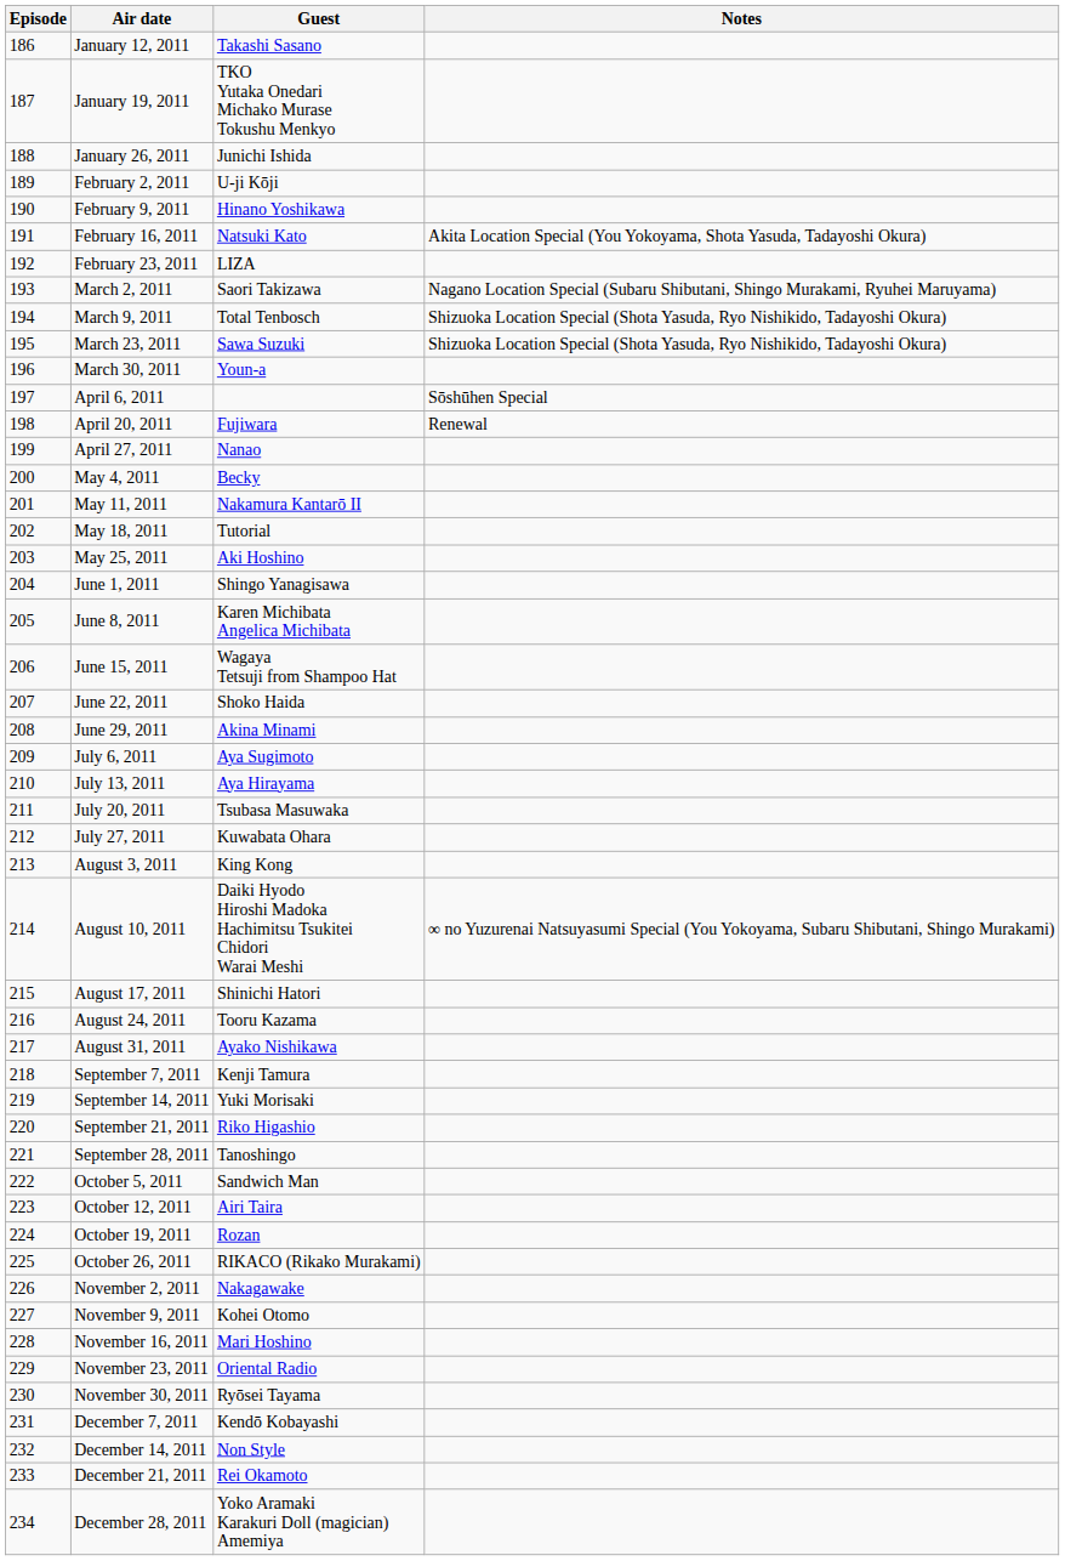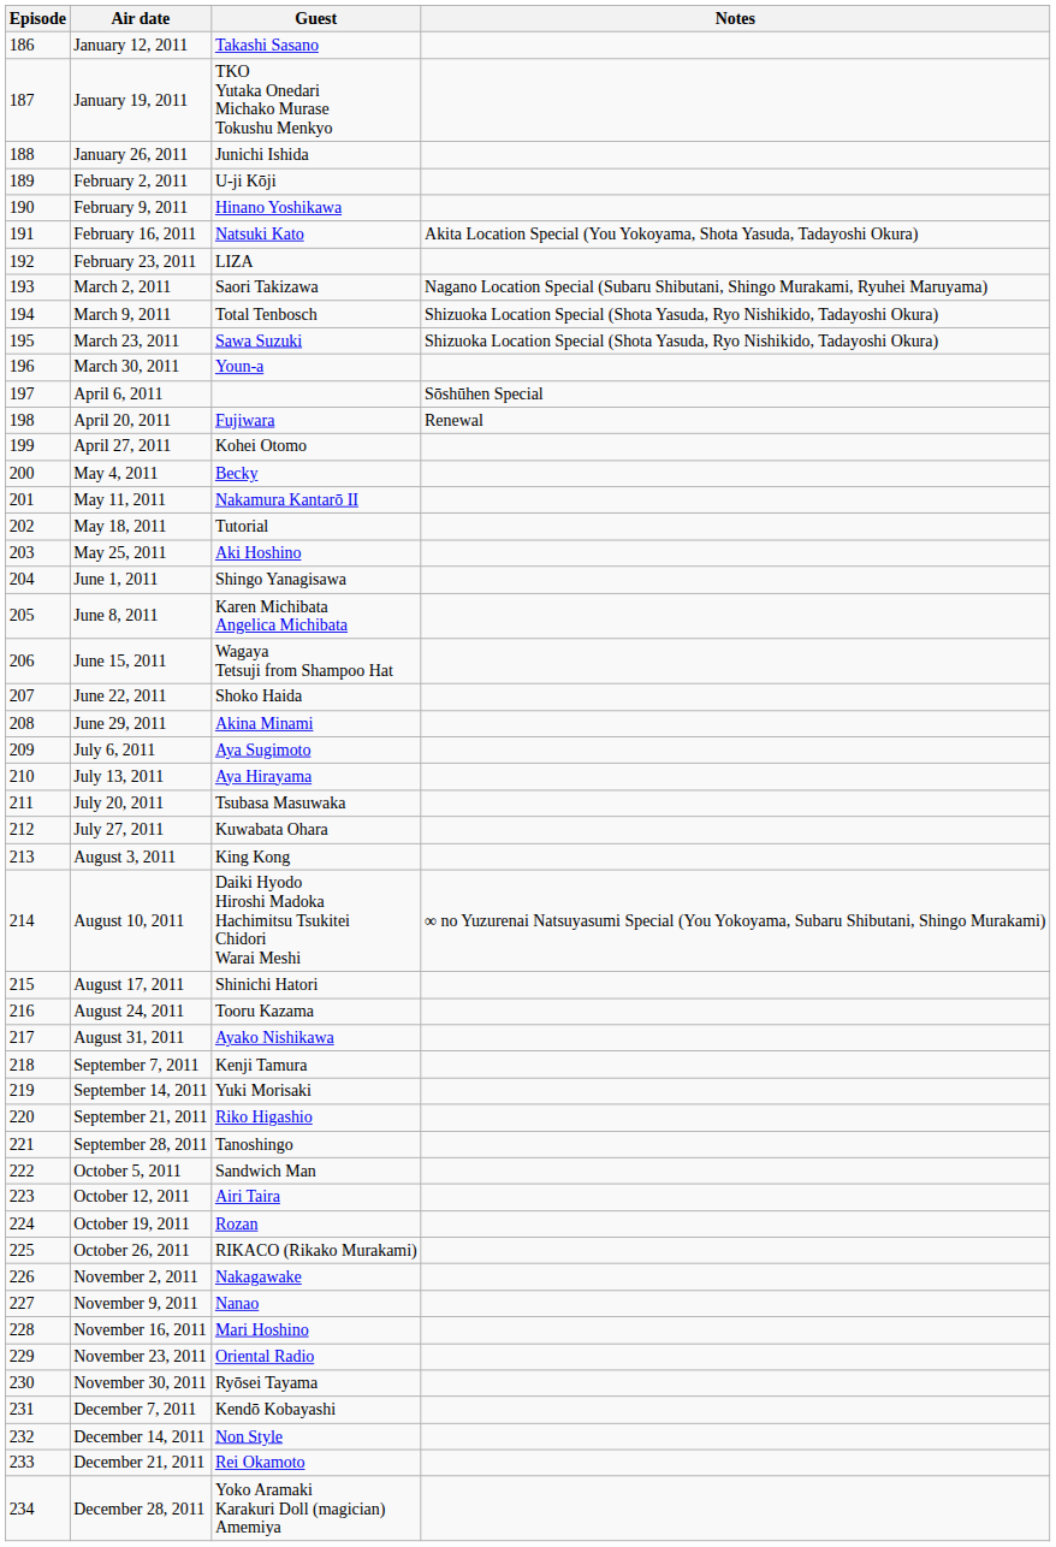April 27, 2011 | Guest: Nanao -> Kohei Otomo
November 9, 2011 | Guest: Kohei Otomo -> Nanao
